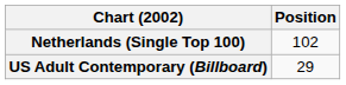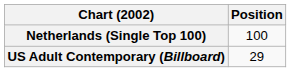Netherlands (Single Top 100) | Position: 102 -> 100
